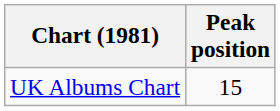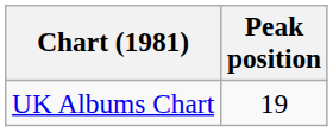UK Albums Chart | Peak position: 15 -> 19
